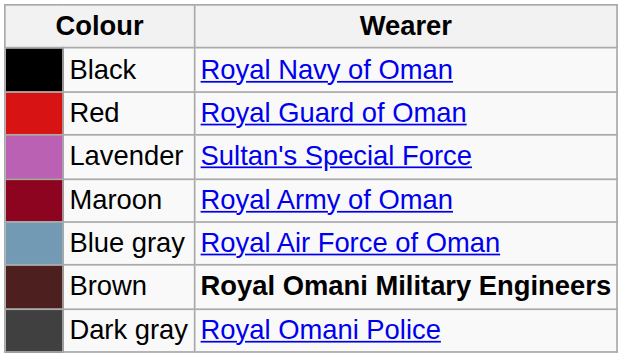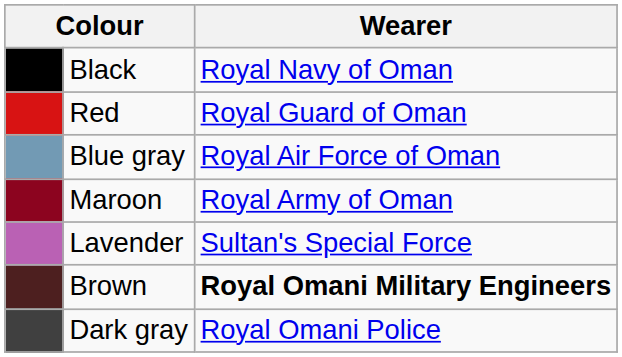rows swapped: Lavender <-> Blue gray
